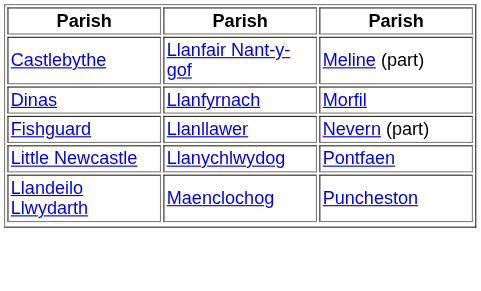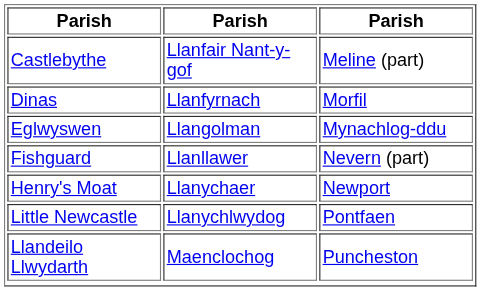+ row: Eglwyswen | Llangolman | Mynachlog-ddu
+ row: Henry's Moat | Llanychaer | Newport
